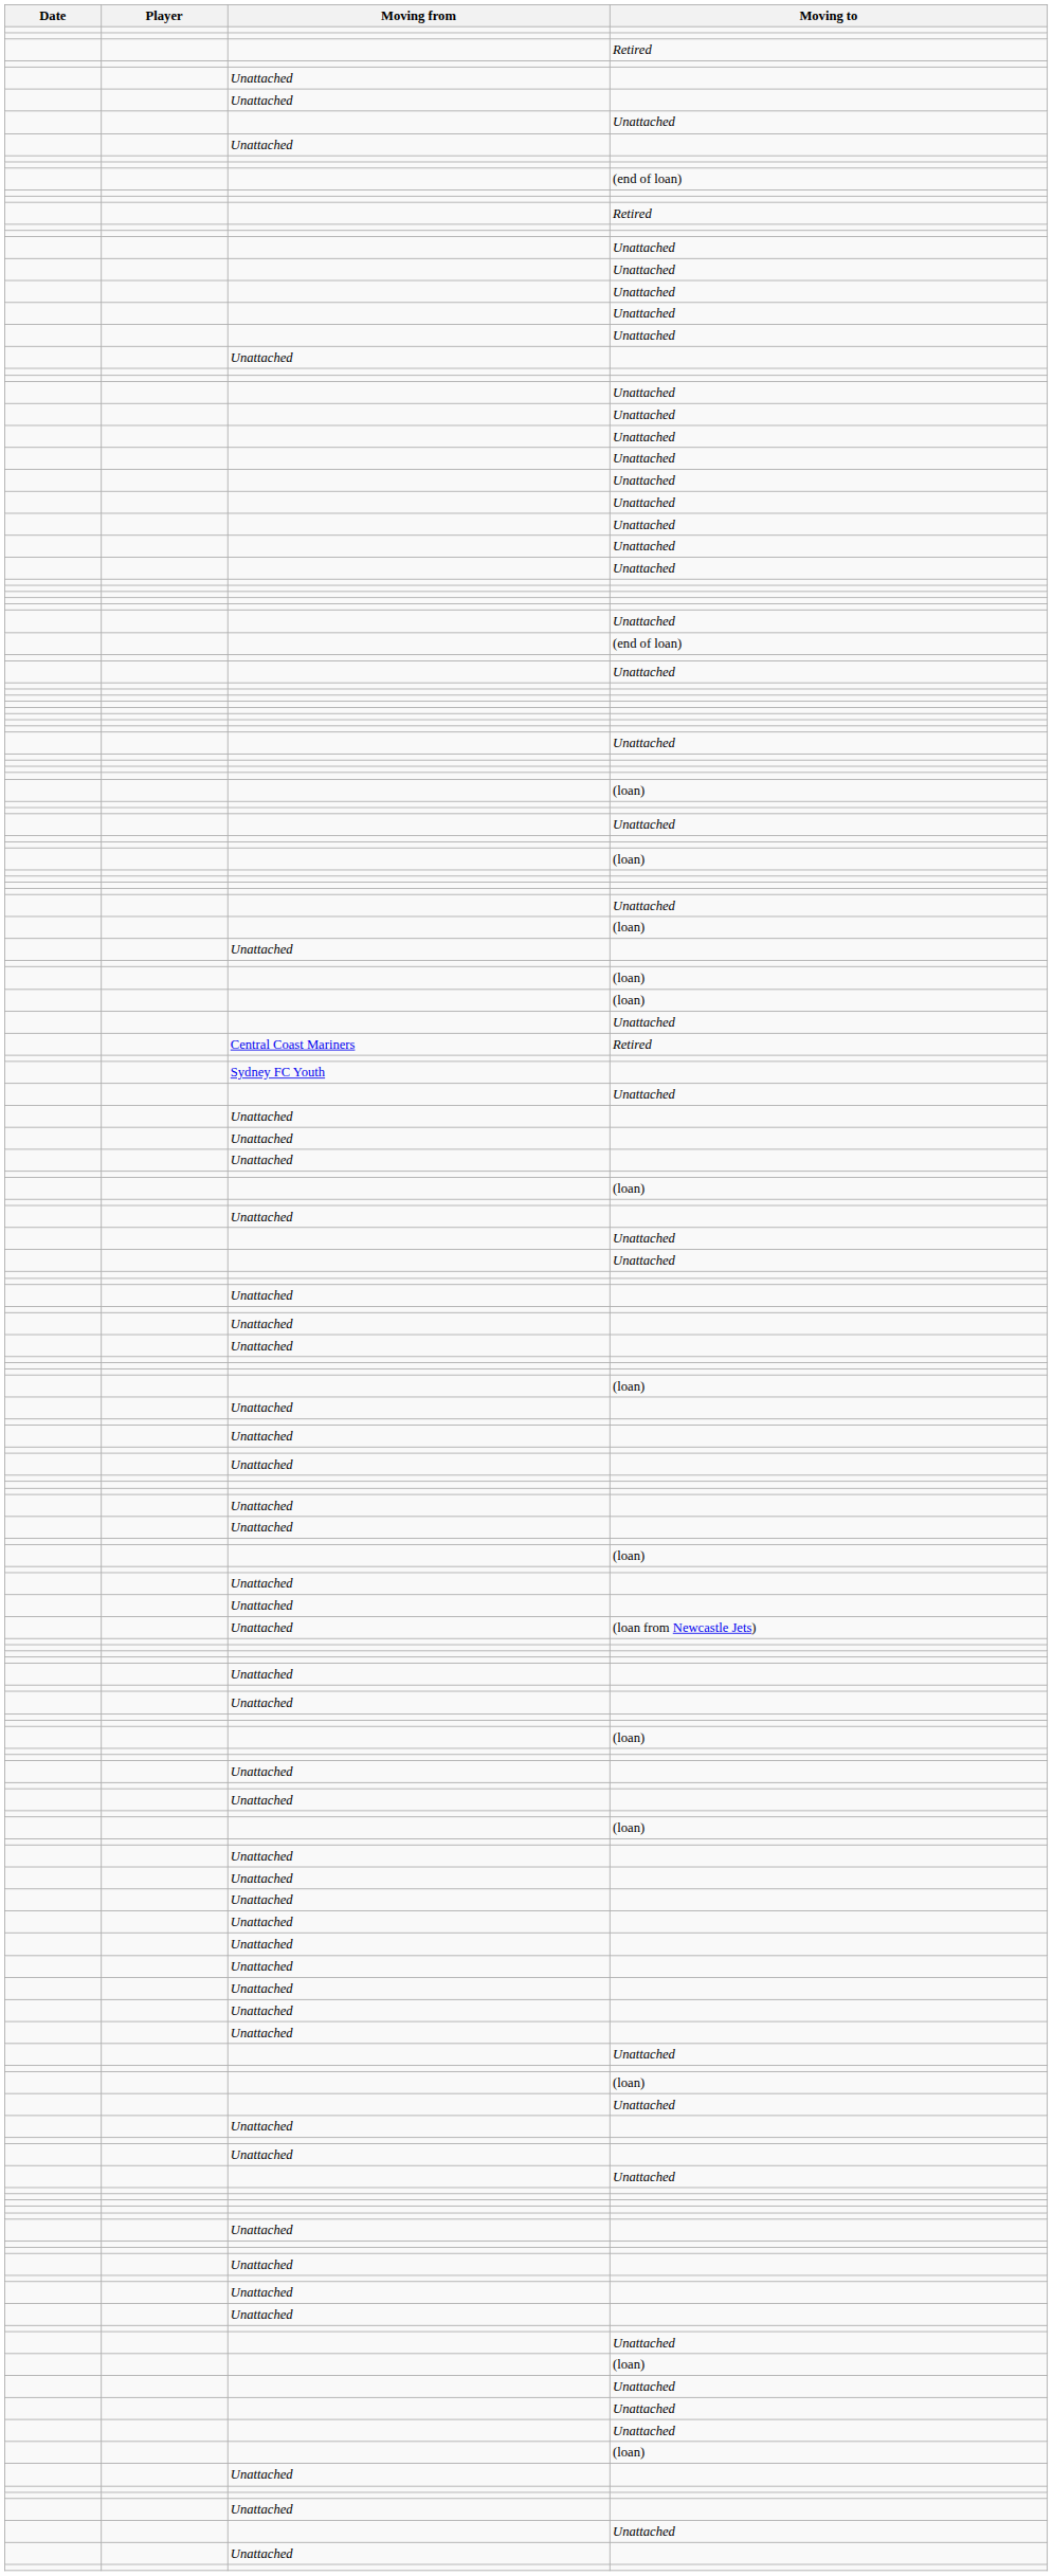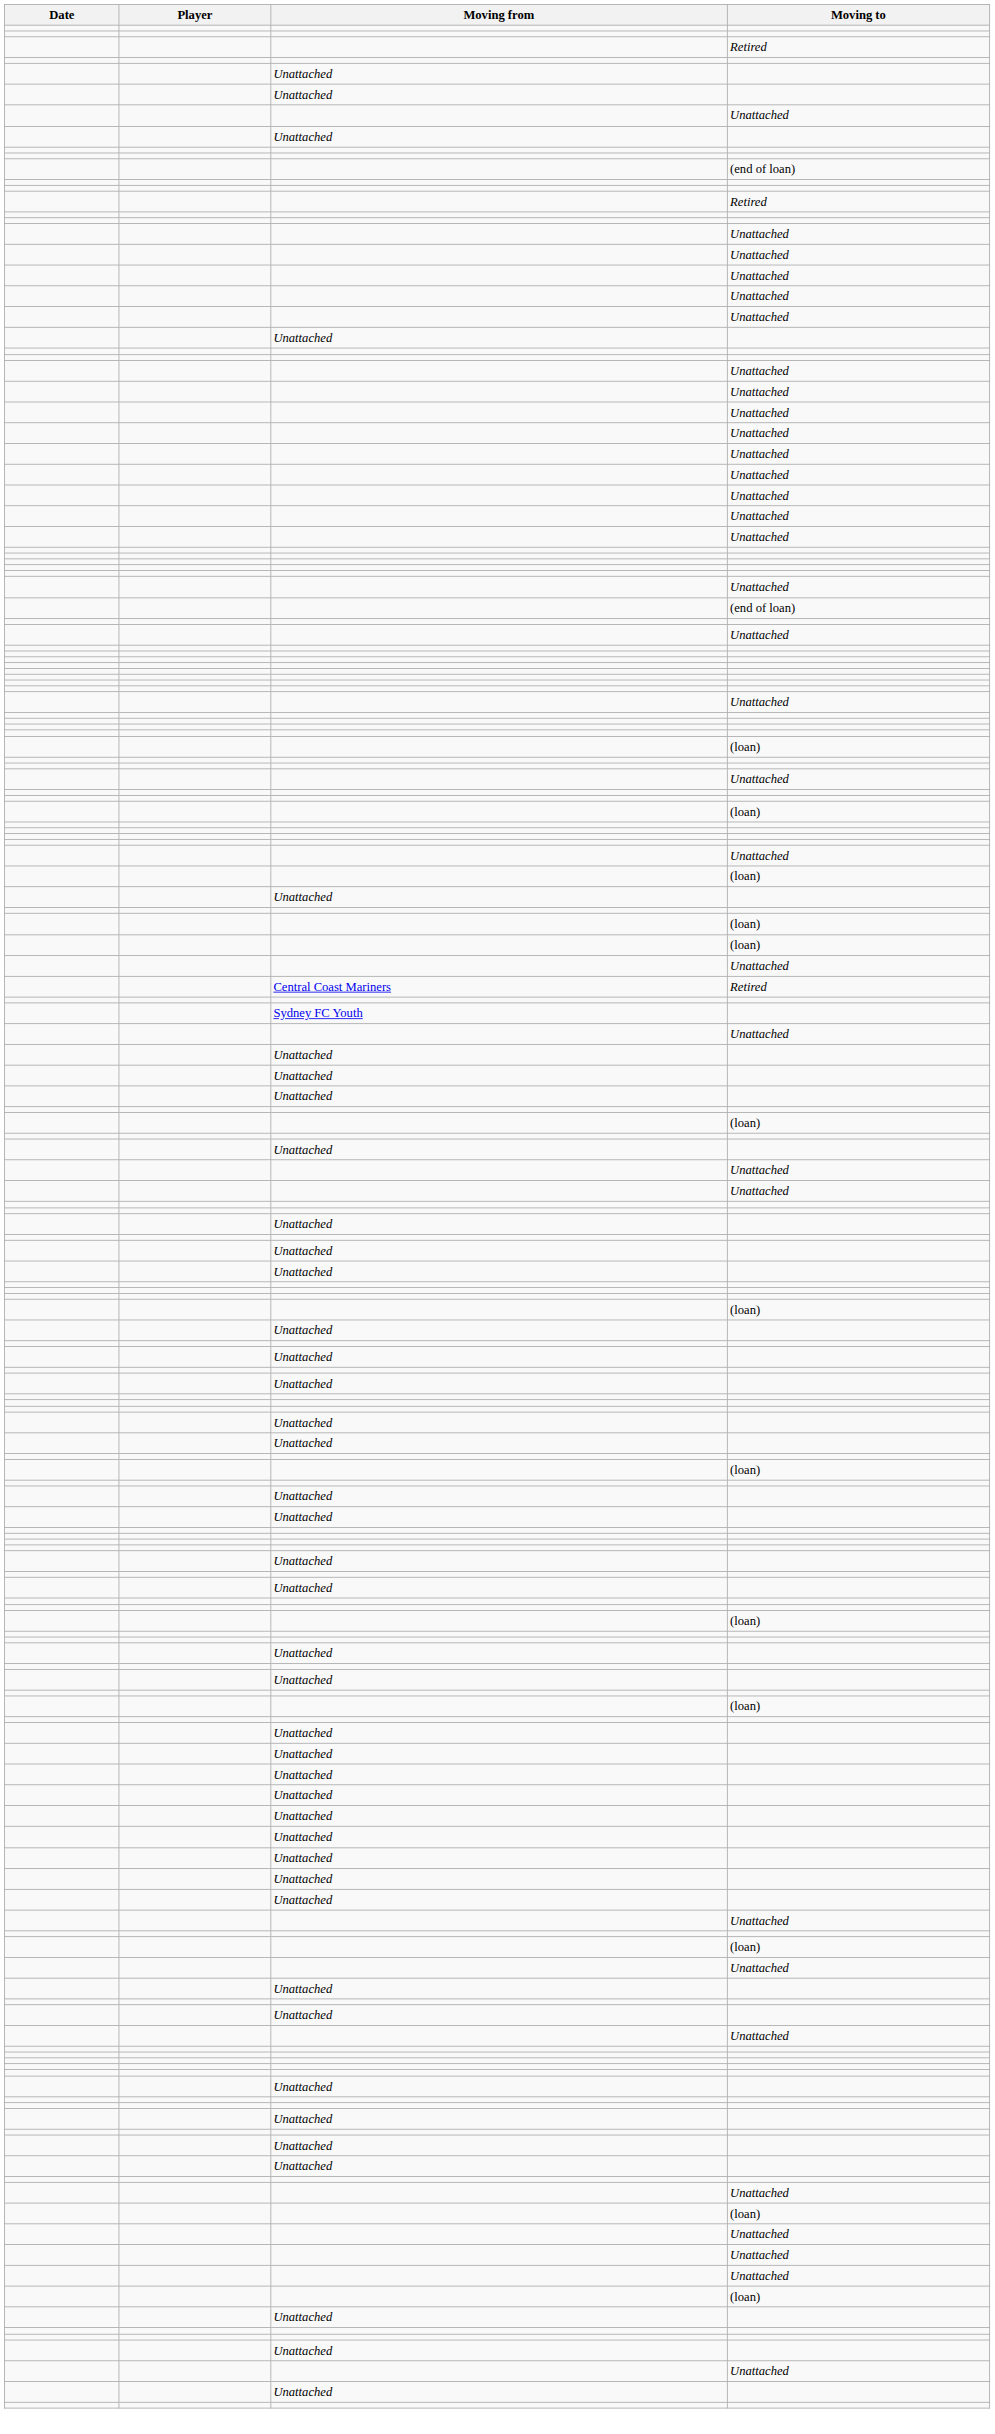- row: Unattached | (loan from Newcastle Jets)
